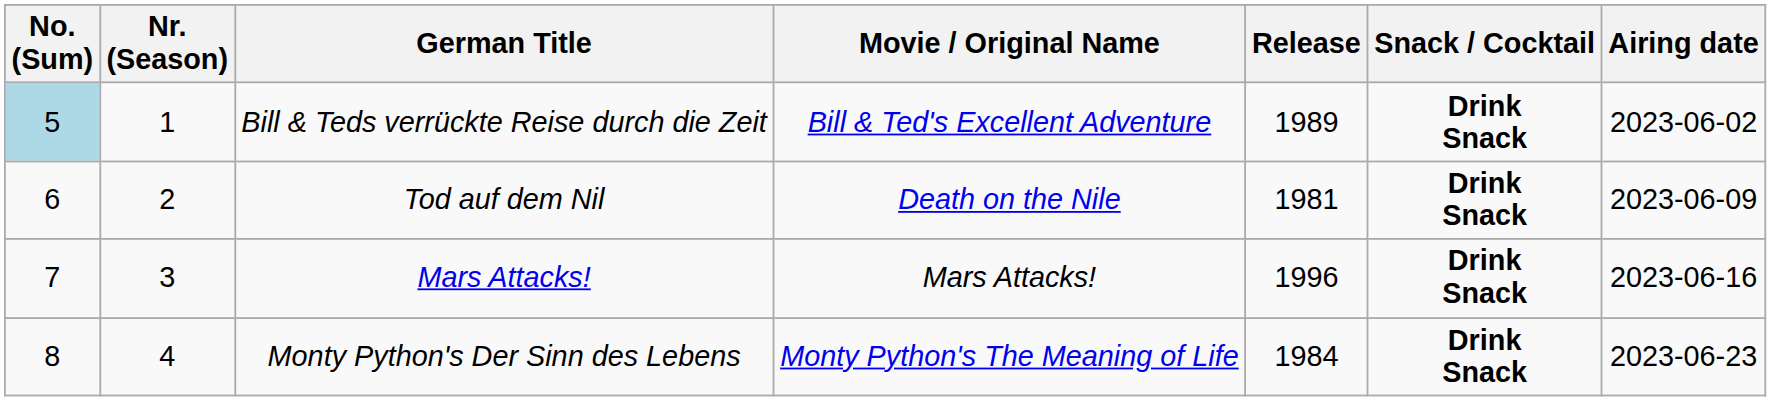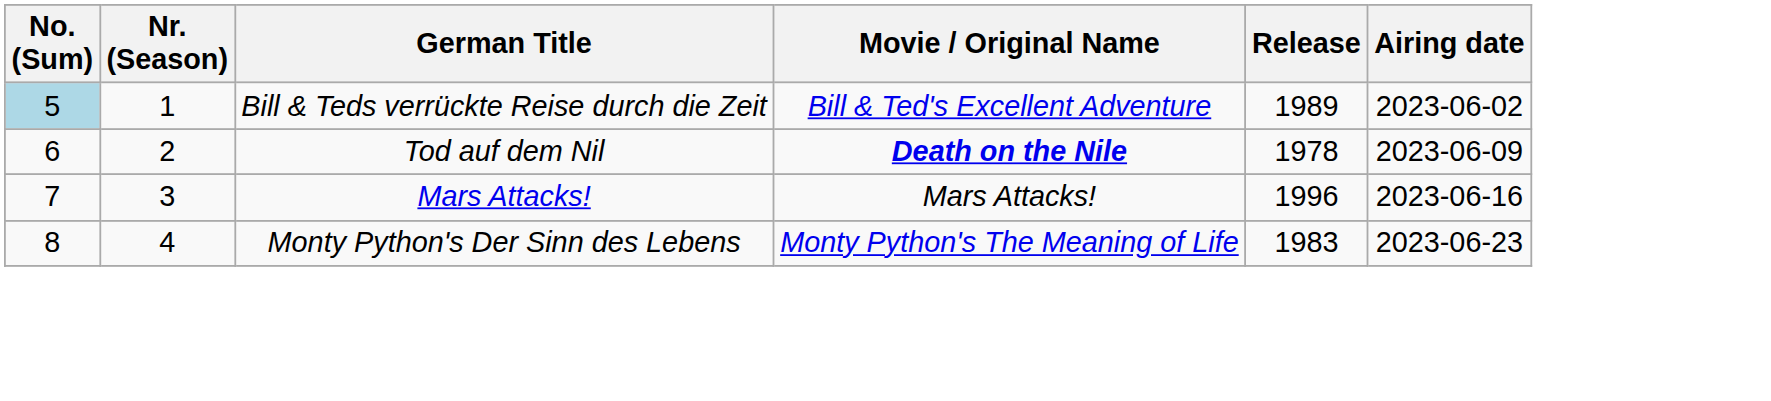- column: Snack / Cocktail | Drink Snack | Drink Snack | Drink Snack | Drink Snack
Tod auf dem Nil | Movie / Original Name: normal -> bold
Tod auf dem Nil | Release: 1981 -> 1978
Monty Python's Der Sinn des Lebens | Release: 1984 -> 1983
